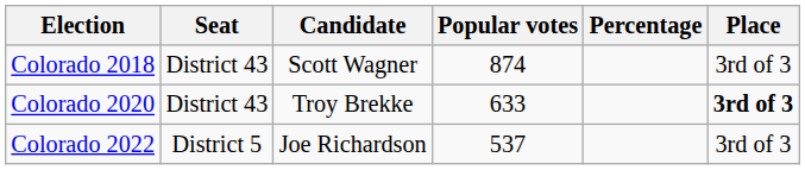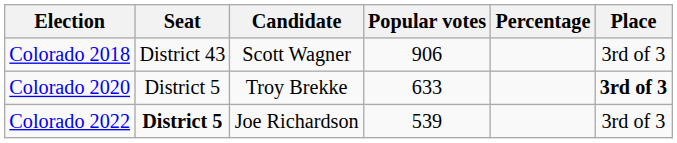Colorado 2018 | Popular votes: 874 -> 906
Colorado 2020 | Seat: District 43 -> District 5
Colorado 2022 | Seat: normal -> bold
Colorado 2022 | Popular votes: 537 -> 539
